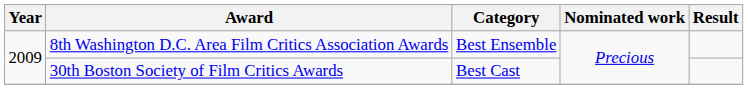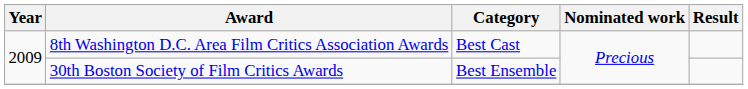8th Washington D.C. Area Film Critics Association Awards | Category: Best Ensemble -> Best Cast
30th Boston Society of Film Critics Awards | Category: Best Cast -> Best Ensemble
